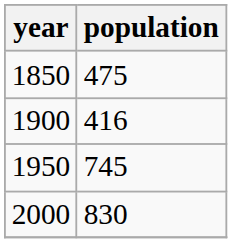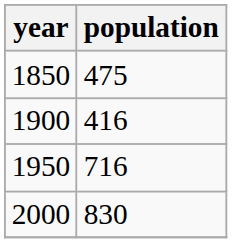1950 | population: 745 -> 716
